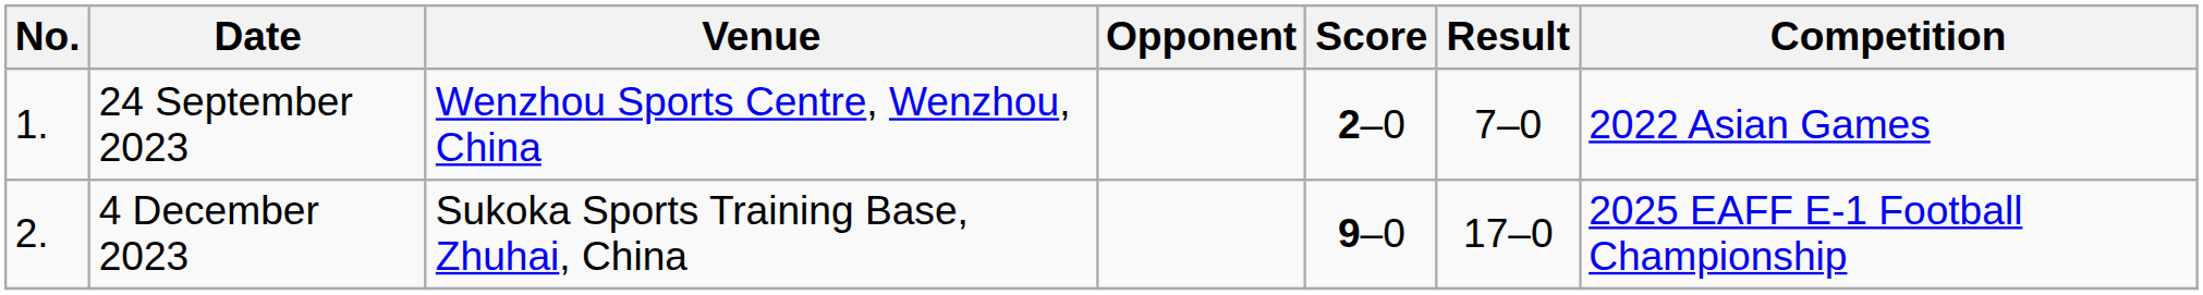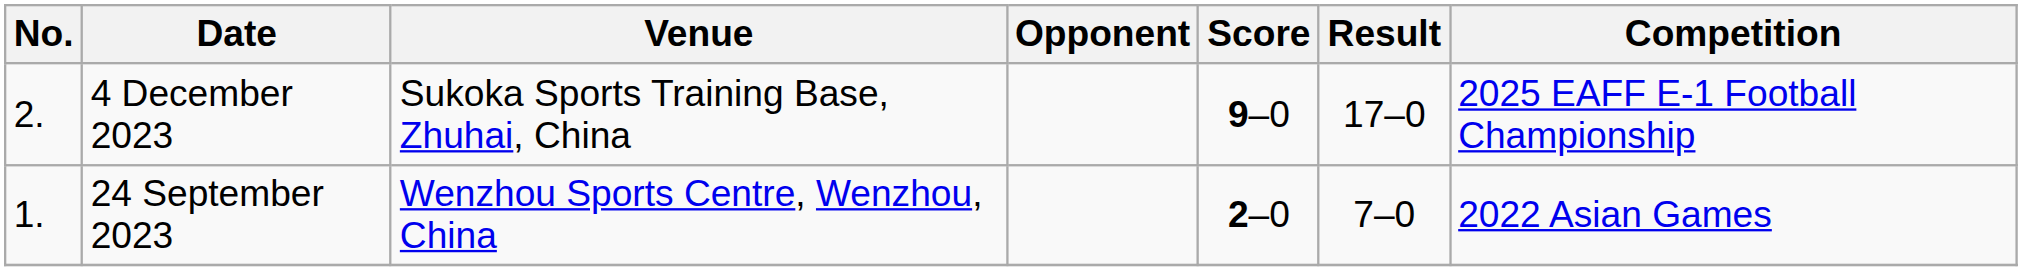rows swapped: 24 September 2023 <-> 4 December 2023
